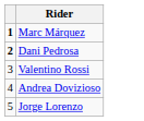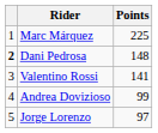+ column: Points | 225 | 148 | 141 | 99 | 97
Marc Márquez | column 1: bold -> normal
